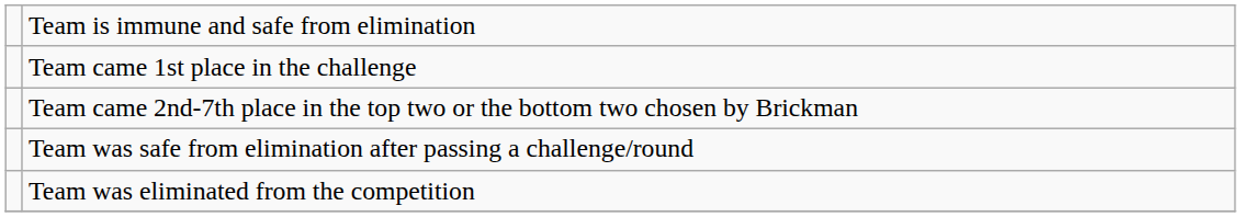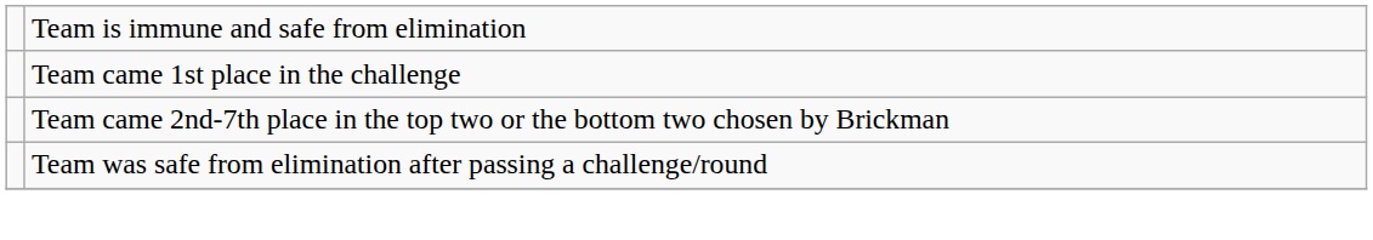- row: Team was eliminated from the competition
